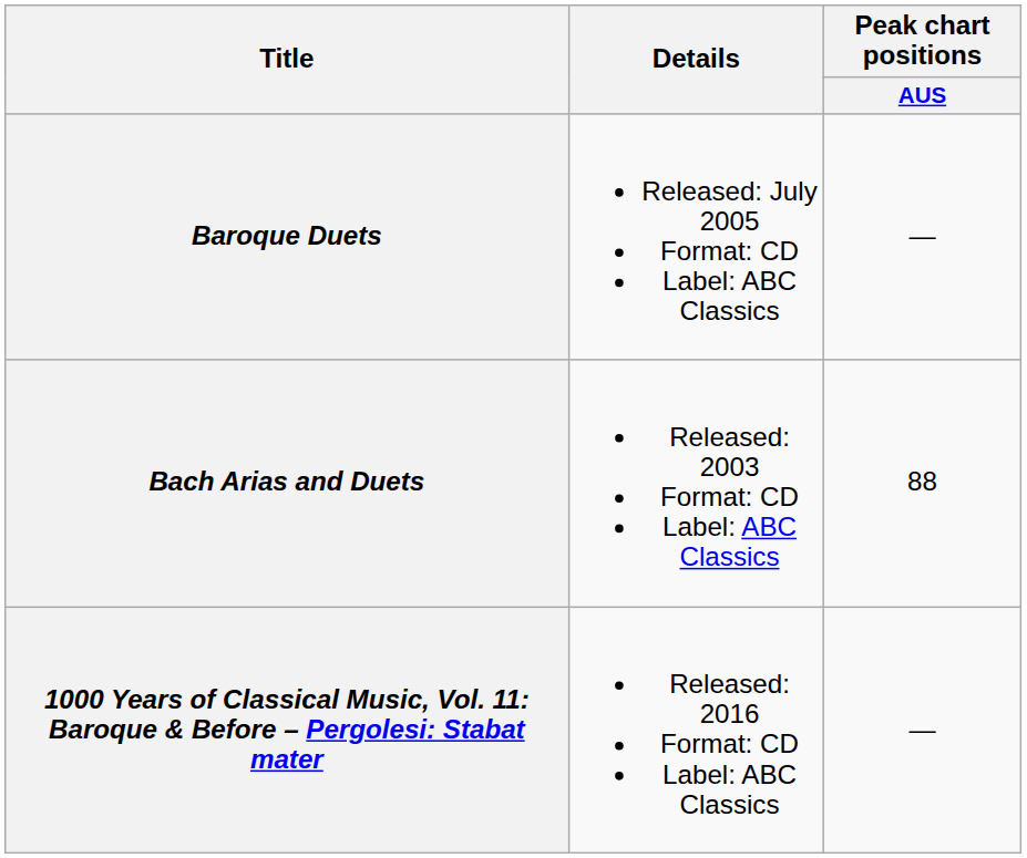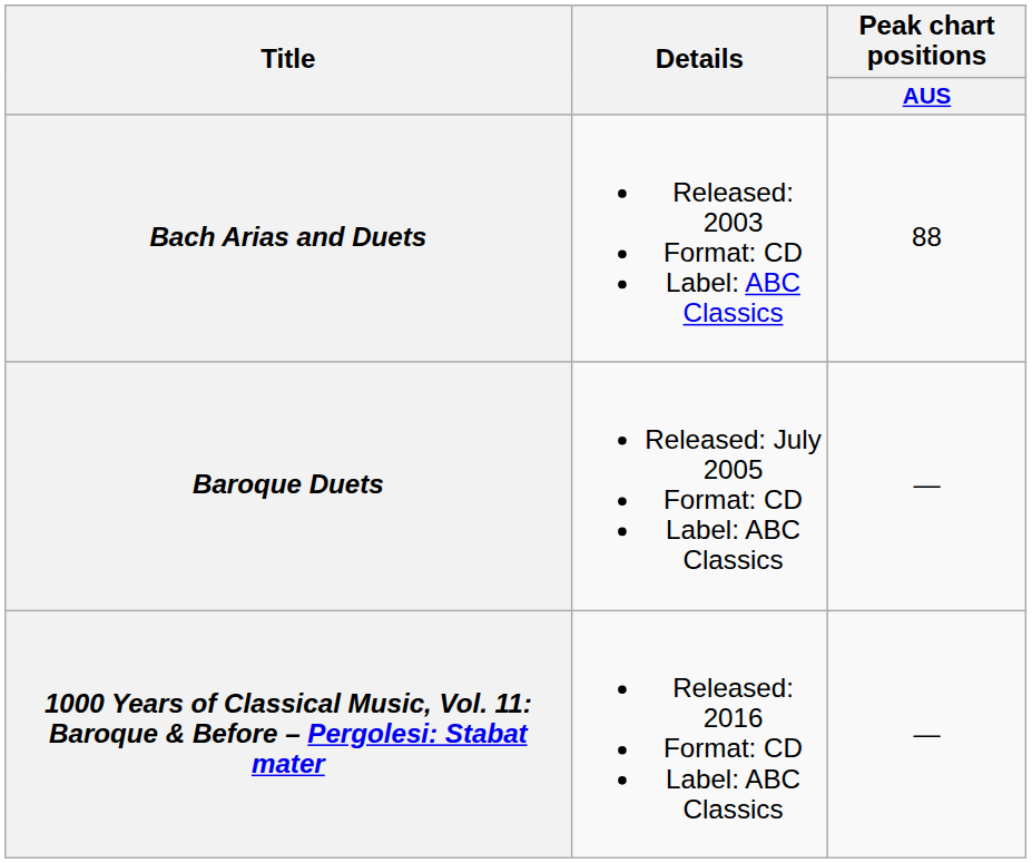rows swapped: Bach Arias and Duets <-> Baroque Duets
